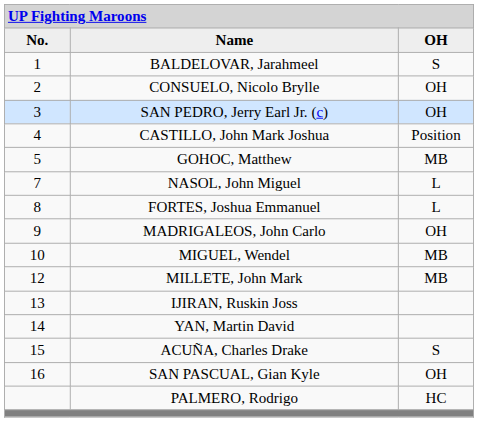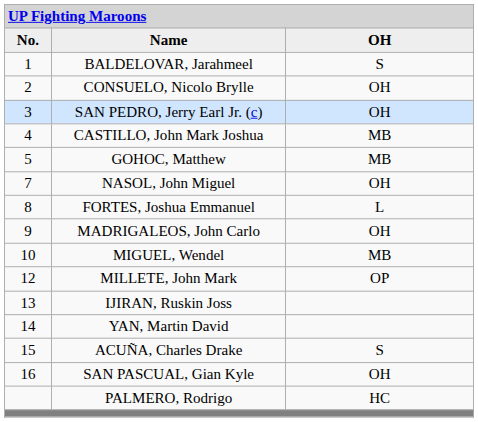CASTILLO, John Mark Joshua | column 3: Position -> MB
NASOL, John Miguel | column 3: L -> OH
MILLETE, John Mark | column 3: MB -> OP
